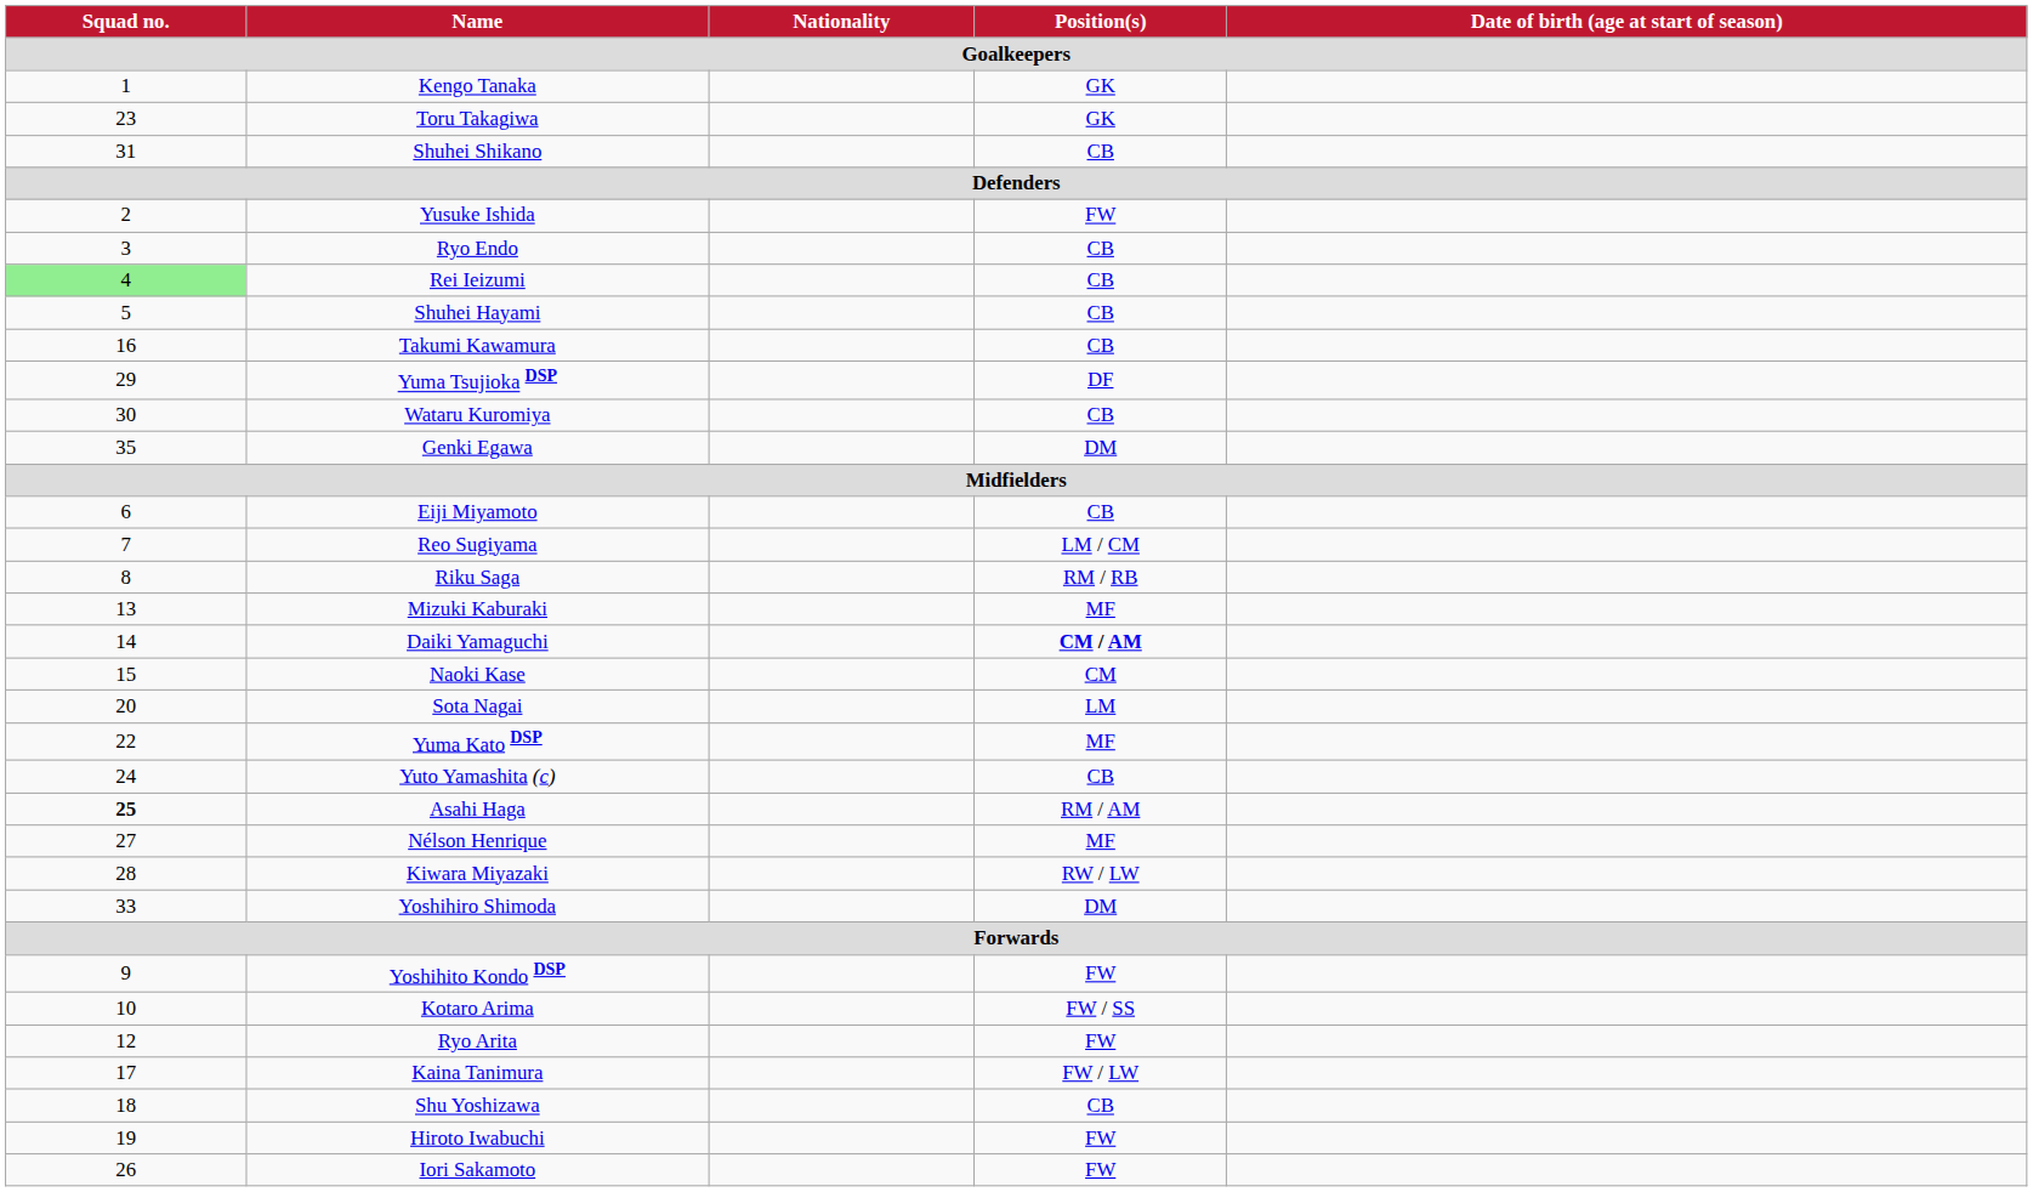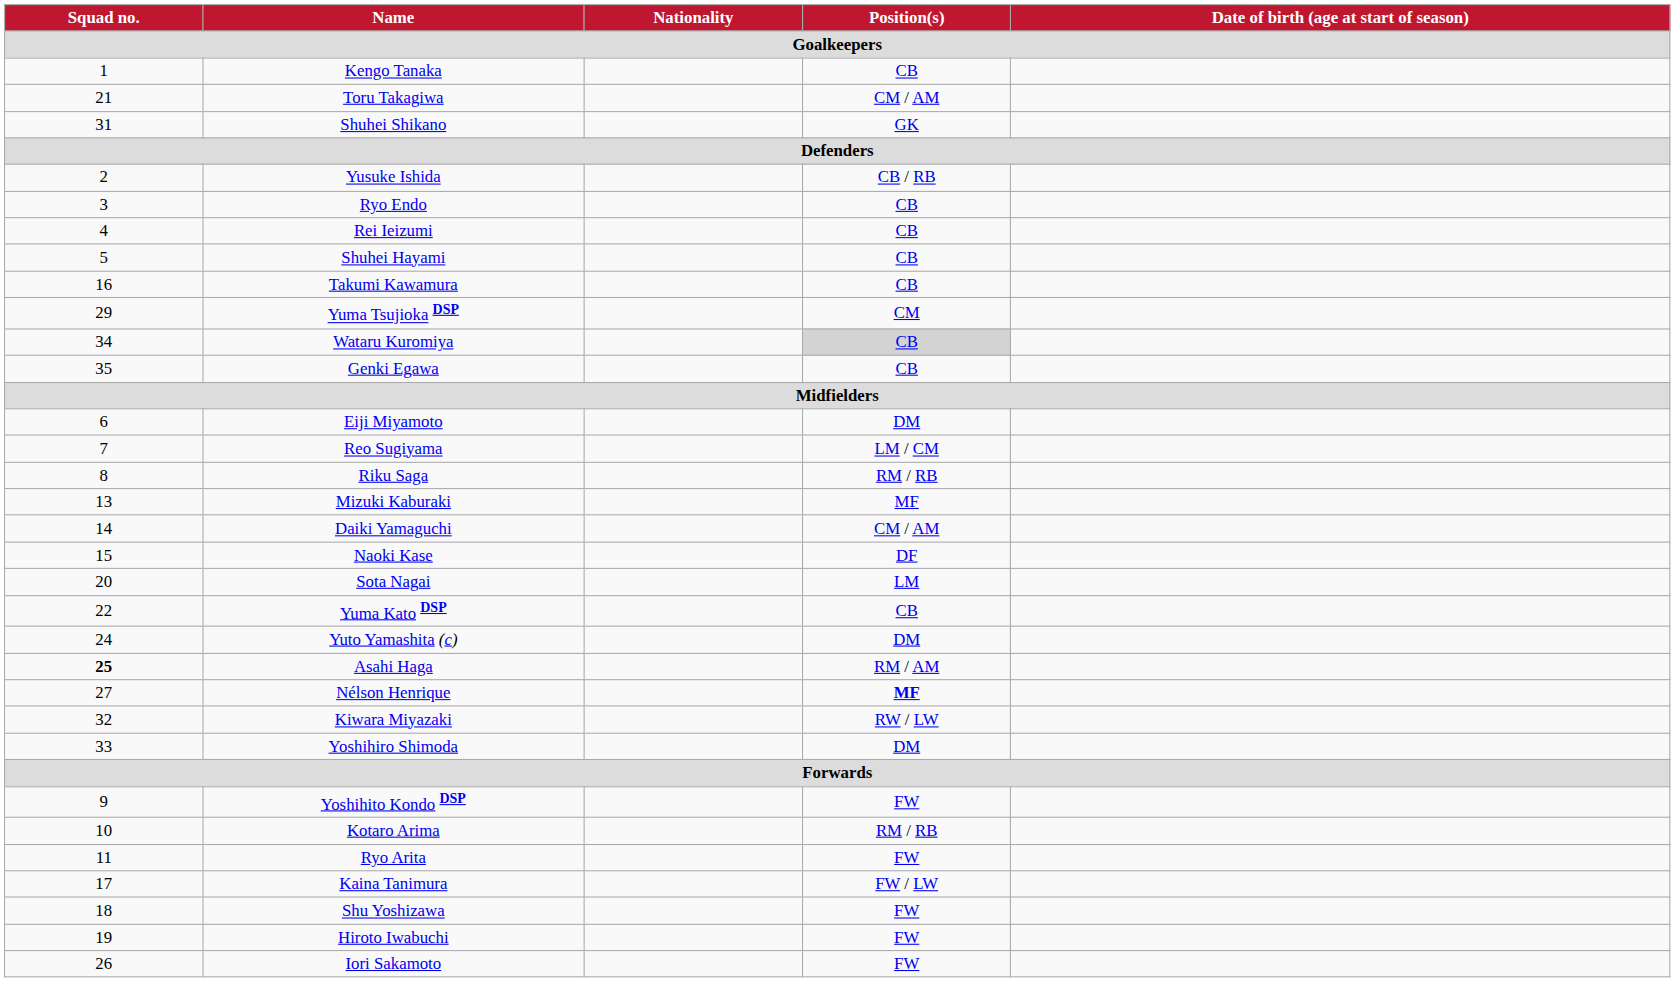Kengo Tanaka | Position(s) / Goalkeepers: GK -> CB
Toru Takagiwa | Squad no. / Goalkeepers: 23 -> 21
Toru Takagiwa | Position(s) / Goalkeepers: GK -> CM / AM
Shuhei Shikano | Position(s) / Goalkeepers: CB -> GK
Yusuke Ishida | Position(s) / Goalkeepers: FW -> CB / RB
Rei Ieizumi | Squad no. / Goalkeepers: lightgreen background -> no background
Yuma Tsujioka DSP | Position(s) / Goalkeepers: DF -> CM
Wataru Kuromiya | Squad no. / Goalkeepers: 30 -> 34
Wataru Kuromiya | Position(s) / Goalkeepers: no background -> lightgrey background
Genki Egawa | Position(s) / Goalkeepers: DM -> CB
Eiji Miyamoto | Position(s) / Goalkeepers: CB -> DM
Daiki Yamaguchi | Position(s) / Goalkeepers: bold -> normal
Naoki Kase | Position(s) / Goalkeepers: CM -> DF
Yuma Kato DSP | Position(s) / Goalkeepers: MF -> CB
Yuto Yamashita (c) | Position(s) / Goalkeepers: CB -> DM
Nélson Henrique | Position(s) / Goalkeepers: normal -> bold
Kiwara Miyazaki | Squad no. / Goalkeepers: 28 -> 32
Kotaro Arima | Position(s) / Goalkeepers: FW / SS -> RM / RB
Ryo Arita | Squad no. / Goalkeepers: 12 -> 11
Shu Yoshizawa | Position(s) / Goalkeepers: CB -> FW
